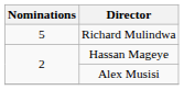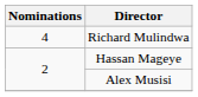Richard Mulindwa | Nominations: 5 -> 4
